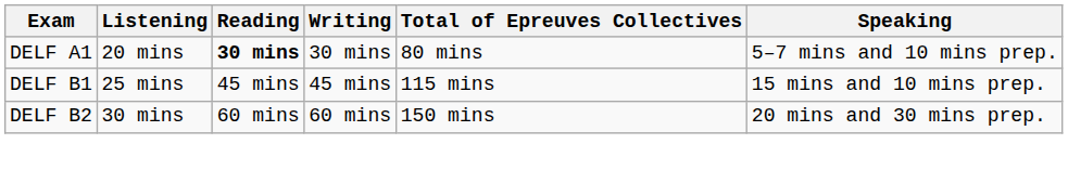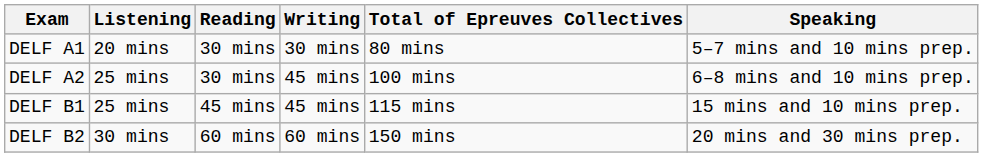DELF A1 | Reading: bold -> normal
+ row: DELF A2 | 25 mins | 30 mins | 45 mins | 100 mins | 6–8 mins and 10 mins prep.
